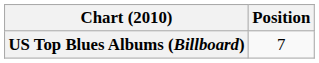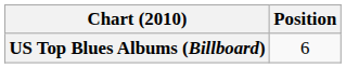US Top Blues Albums (Billboard) | Position: 7 -> 6
